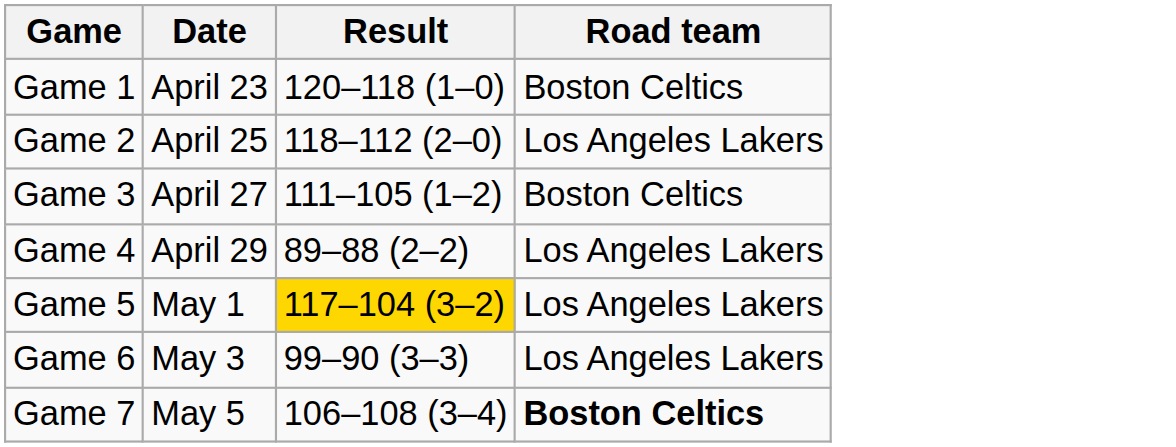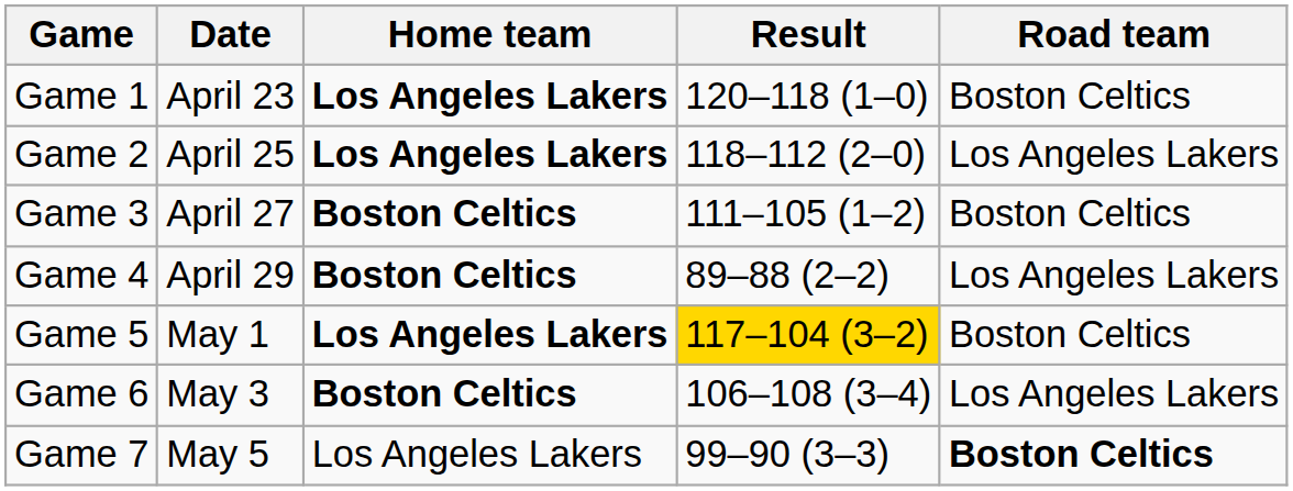+ column: Home team | Los Angeles Lakers | Los Angeles Lakers | Boston Celtics | Boston Celtics | Los Angeles Lakers | Boston Celtics | Los Angeles Lakers
Game 5 | Road team: Los Angeles Lakers -> Boston Celtics
Game 6 | Result: 99–90 (3–3) -> 106–108 (3–4)
Game 7 | Result: 106–108 (3–4) -> 99–90 (3–3)
